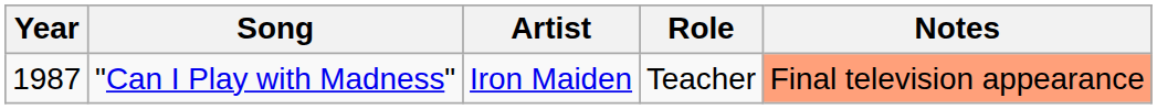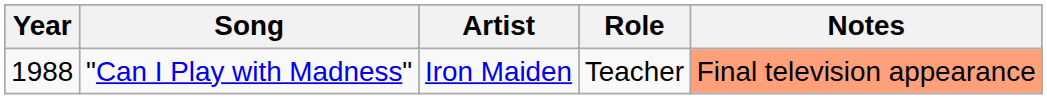"Can I Play with Madness" | Year: 1987 -> 1988
